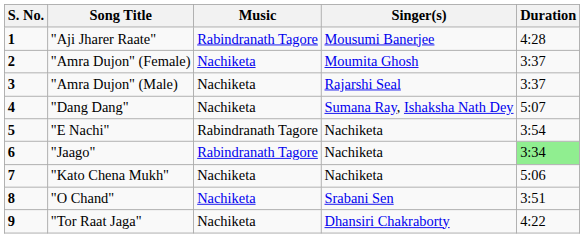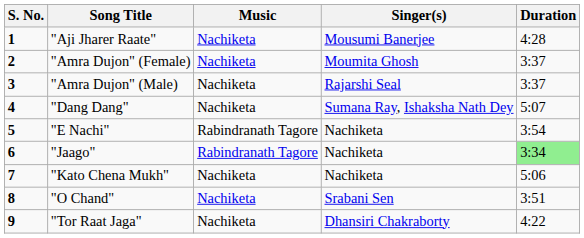"Aji Jharer Raate" | Music: Rabindranath Tagore -> Nachiketa
